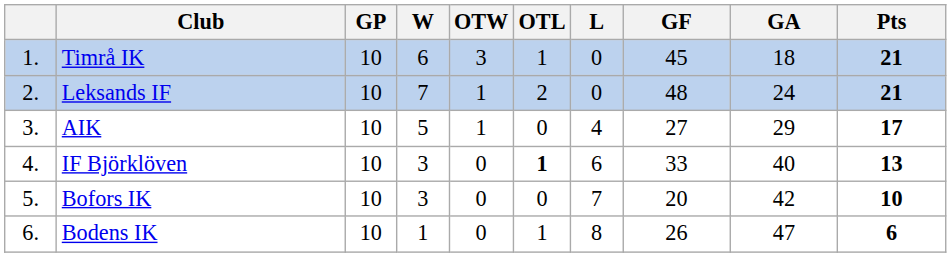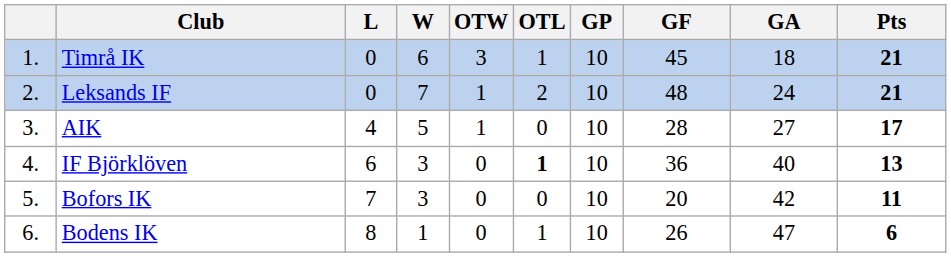columns swapped: GP <-> L
AIK | GF: 27 -> 28
AIK | GA: 29 -> 27
IF Björklöven | GF: 33 -> 36
Bofors IK | Pts: 10 -> 11
